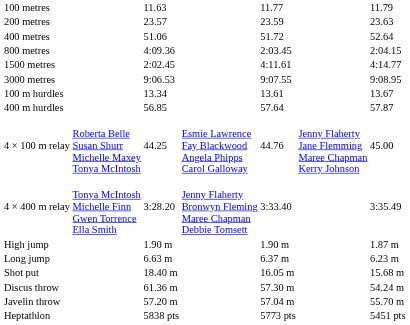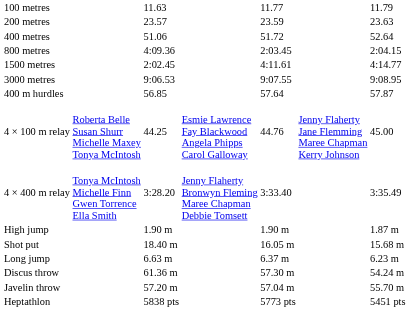- row: 100 m hurdles | 13.34 | 13.61 | 13.67
rows swapped: Long jump <-> Shot put
